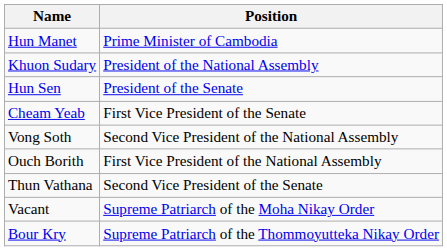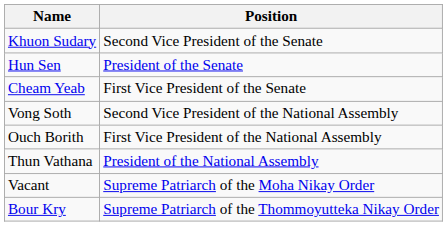- row: Hun Manet | Prime Minister of Cambodia
Khuon Sudary | Position: President of the National Assembly -> Second Vice President of the Senate
Thun Vathana | Position: Second Vice President of the Senate -> President of the National Assembly
